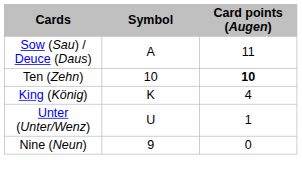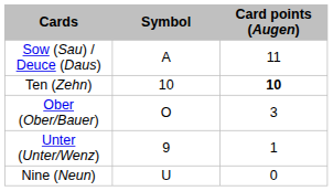- row: King (König) | K | 4
+ row: Ober (Ober/Bauer) | O | 3
Unter (Unter/Wenz) | Symbol: U -> 9
Nine (Neun) | Symbol: 9 -> U
